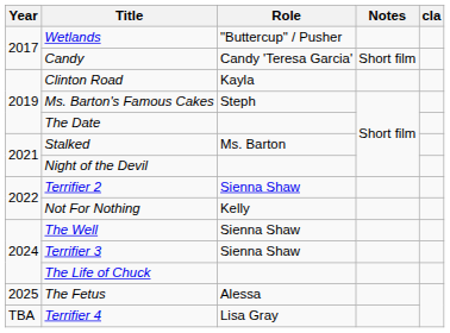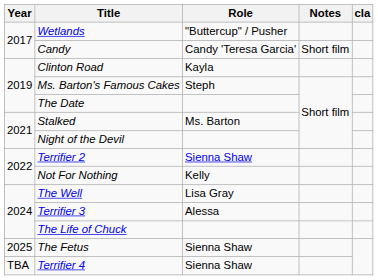The Well | Role: Sienna Shaw -> Lisa Gray
Terrifier 3 | Role: Sienna Shaw -> Alessa
The Fetus | Role: Alessa -> Sienna Shaw
Terrifier 4 | Role: Lisa Gray -> Sienna Shaw
